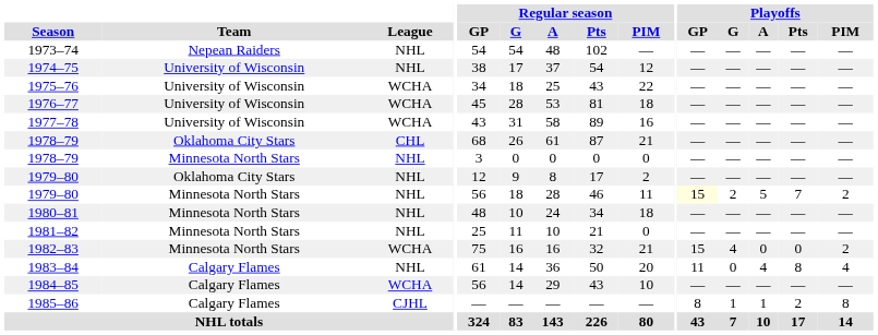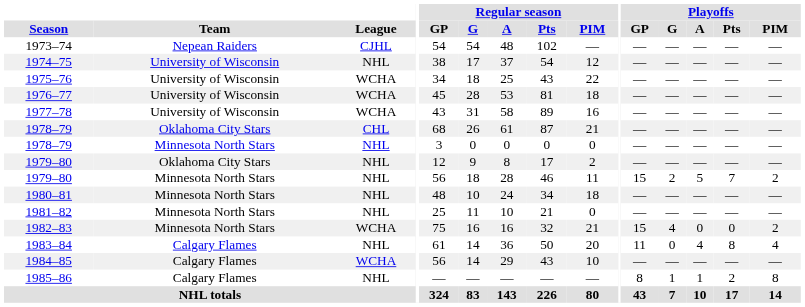1973–74 | League: NHL -> CJHL
1979–80 / Minnesota North Stars | Playoffs / GP: lightyellow background -> no background
1985–86 | League: CJHL -> NHL
